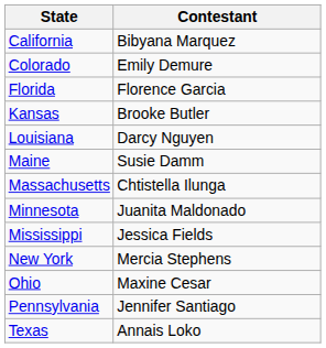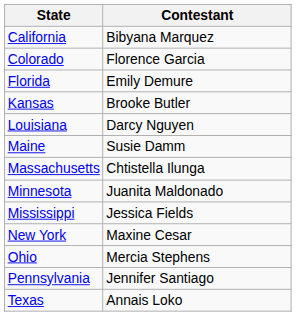Colorado | Contestant: Emily Demure -> Florence Garcia
Florida | Contestant: Florence Garcia -> Emily Demure
New York | Contestant: Mercia Stephens -> Maxine Cesar
Ohio | Contestant: Maxine Cesar -> Mercia Stephens
